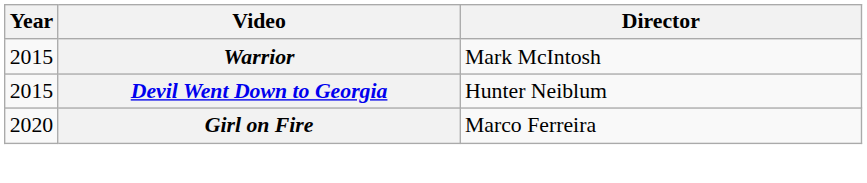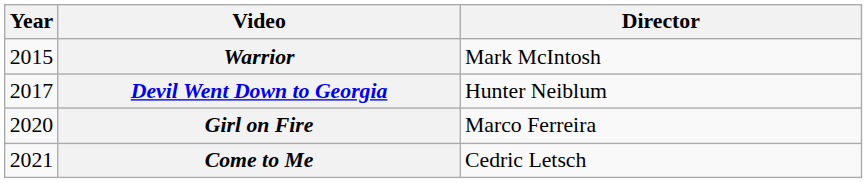Devil Went Down to Georgia | Year: 2015 -> 2017
+ row: 2021 | Come to Me | Cedric Letsch
